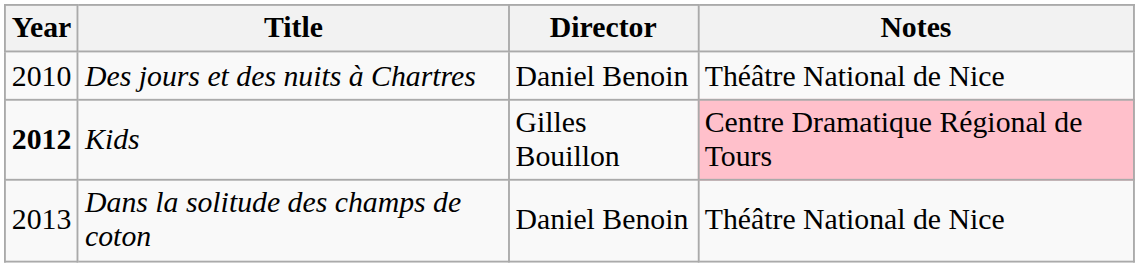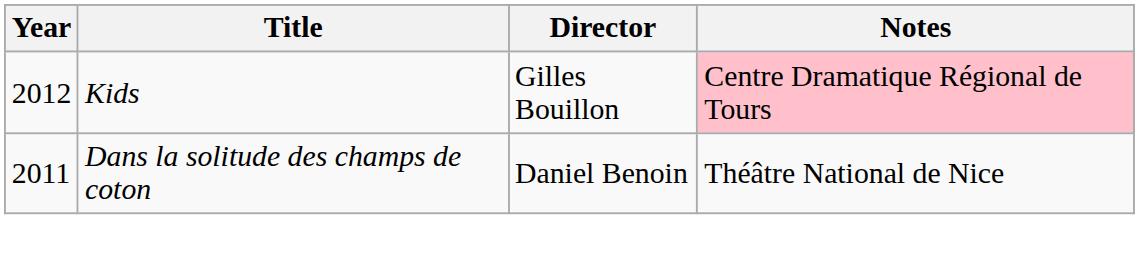- row: 2010 | Des jours et des nuits à Chartres | Daniel Benoin | Théâtre National de Nice
Kids | Year: bold -> normal
Dans la solitude des champs de coton | Year: 2013 -> 2011
